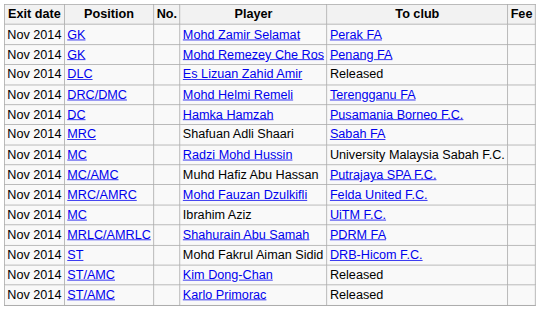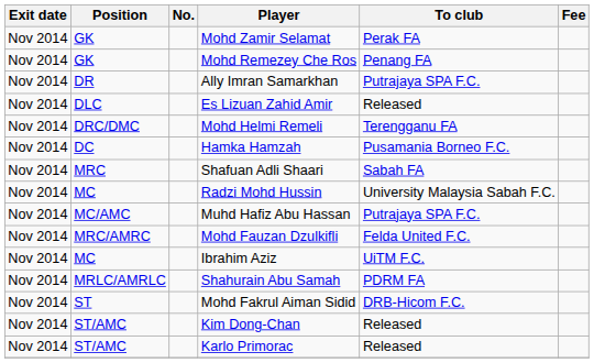+ row: Nov 2014 | DR | Ally Imran Samarkhan | Putrajaya SPA F.C.
